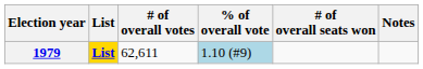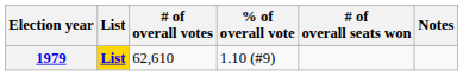1979 | # of overall votes: 62,611 -> 62,610
1979 | % of overall vote: lightblue background -> no background
